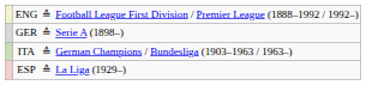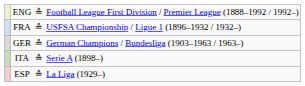+ row: FRA | ≙ | USFSA Championship / Ligue 1 (1896–1932 / 1932–)
GER | column 4: Serie A (1898–) -> German Champions / Bundesliga (1903–1963 / 1963–)
ITA | column 4: German Champions / Bundesliga (1903–1963 / 1963–) -> Serie A (1898–)
